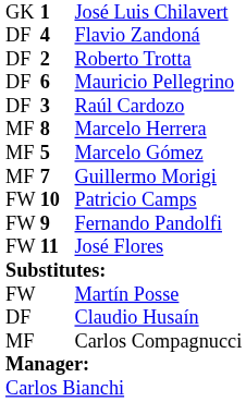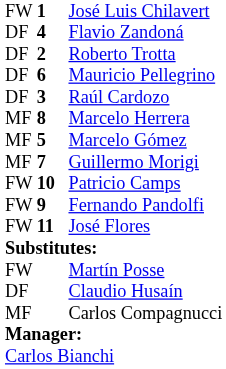José Luis Chilavert | column 1: GK -> FW
